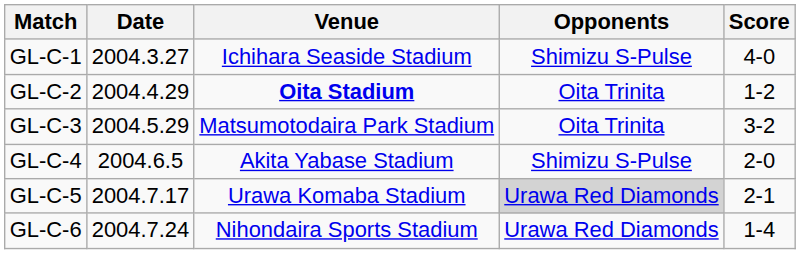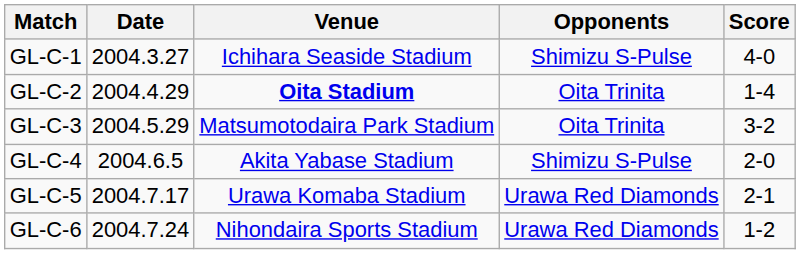GL-C-2 | Score: 1-2 -> 1-4
GL-C-5 | Opponents: lightgrey background -> no background
GL-C-6 | Score: 1-4 -> 1-2
